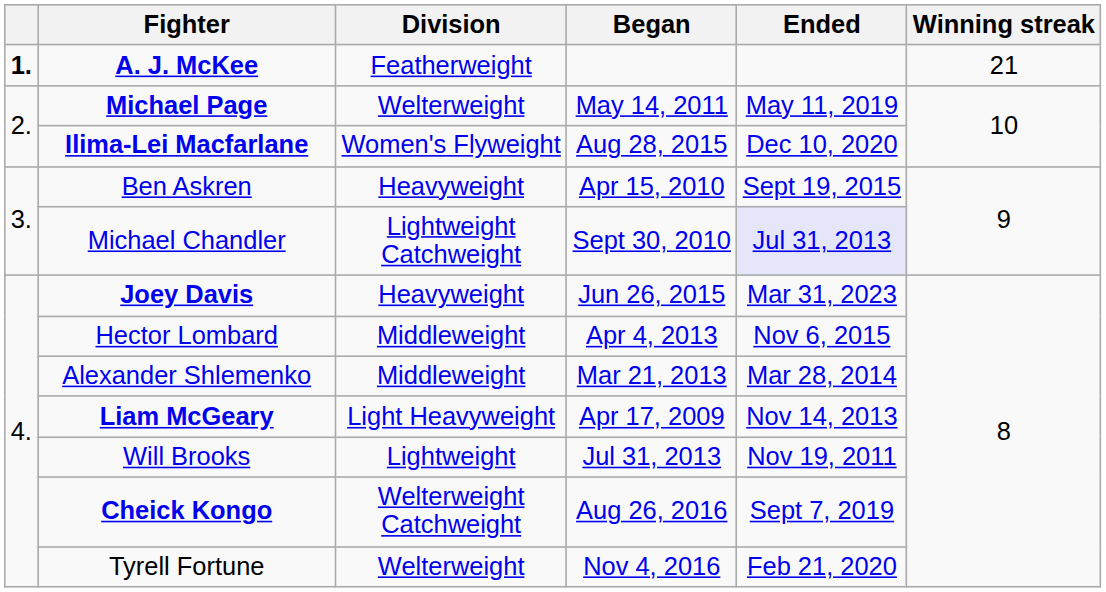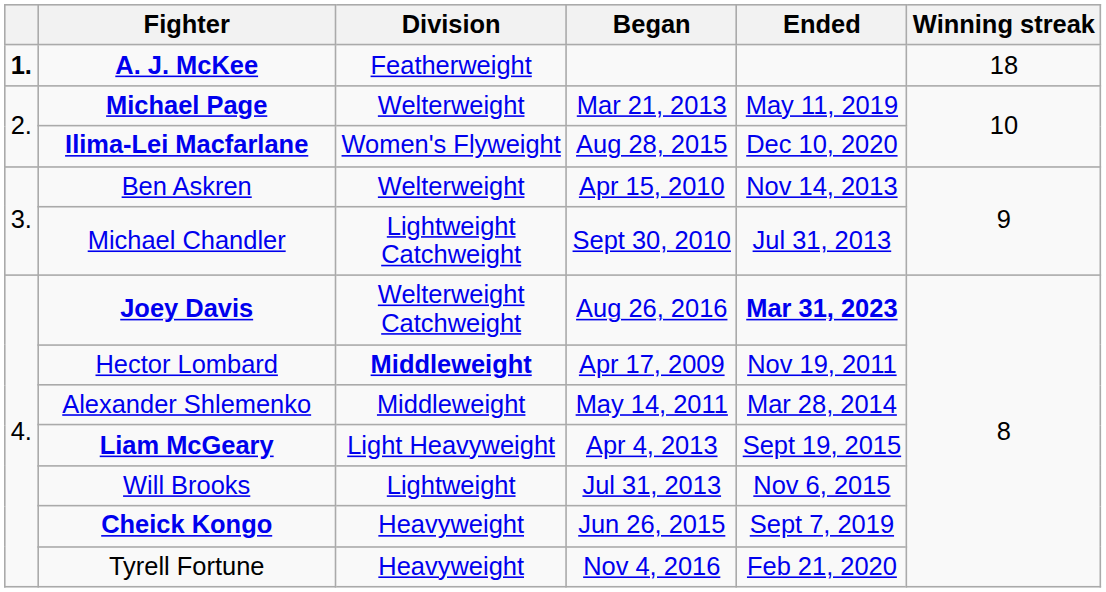A. J. McKee | Winning streak: 21 -> 18
Michael Page | Began: May 14, 2011 -> Mar 21, 2013
Ben Askren | Division: Heavyweight -> Welterweight
Ben Askren | Ended: Sept 19, 2015 -> Nov 14, 2013
Michael Chandler | Ended: lavender background -> no background
Joey Davis | Division: Heavyweight -> Welterweight Catchweight
Joey Davis | Began: Jun 26, 2015 -> Aug 26, 2016
Joey Davis | Ended: normal -> bold
Hector Lombard | Division: normal -> bold
Hector Lombard | Began: Apr 4, 2013 -> Apr 17, 2009
Hector Lombard | Ended: Nov 6, 2015 -> Nov 19, 2011
Alexander Shlemenko | Began: Mar 21, 2013 -> May 14, 2011
Liam McGeary | Began: Apr 17, 2009 -> Apr 4, 2013
Liam McGeary | Ended: Nov 14, 2013 -> Sept 19, 2015
Will Brooks | Ended: Nov 19, 2011 -> Nov 6, 2015
Cheick Kongo | Division: Welterweight Catchweight -> Heavyweight
Cheick Kongo | Began: Aug 26, 2016 -> Jun 26, 2015
Tyrell Fortune | Division: Welterweight -> Heavyweight
